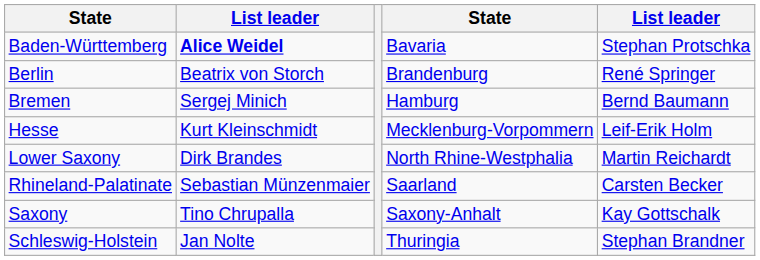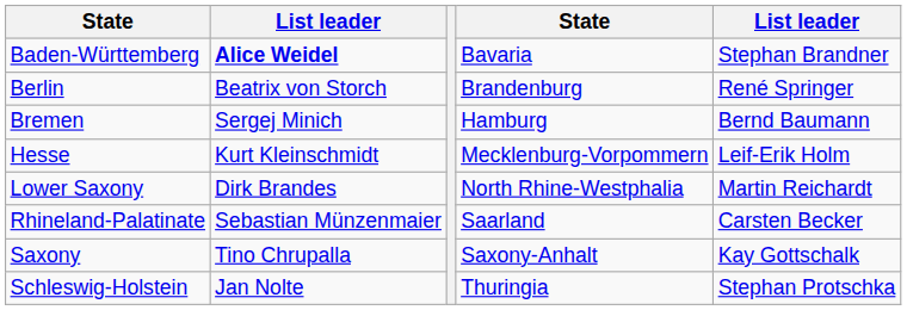Baden-Württemberg | column 5: Stephan Protschka -> Stephan Brandner
Schleswig-Holstein | column 5: Stephan Brandner -> Stephan Protschka
